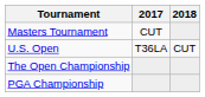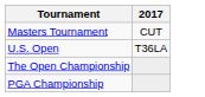- column: 2018 | CUT
